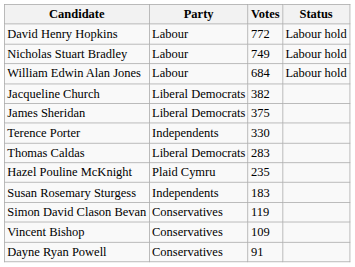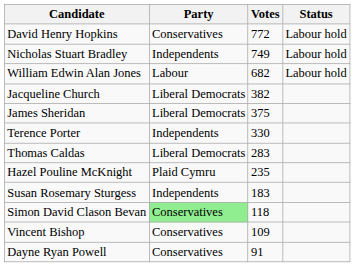David Henry Hopkins | Party: Labour -> Conservatives
Nicholas Stuart Bradley | Party: Labour -> Independents
William Edwin Alan Jones | Votes: 684 -> 682
Simon David Clason Bevan | Party: no background -> lightgreen background
Simon David Clason Bevan | Votes: 119 -> 118
